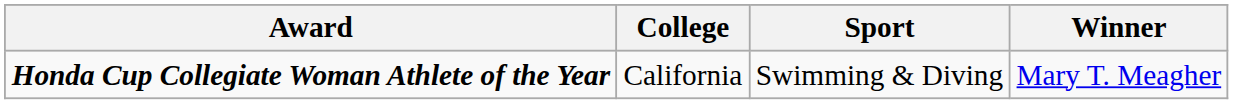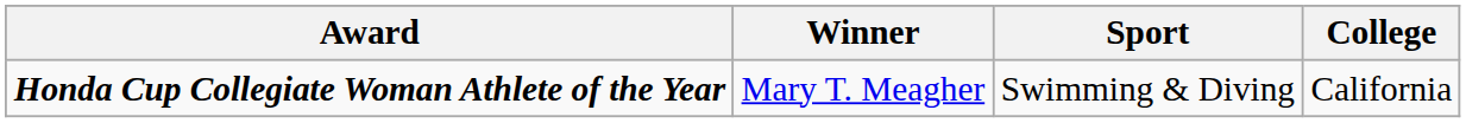columns swapped: Winner <-> College
